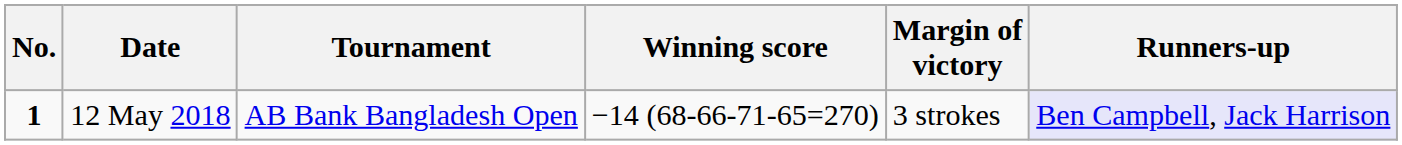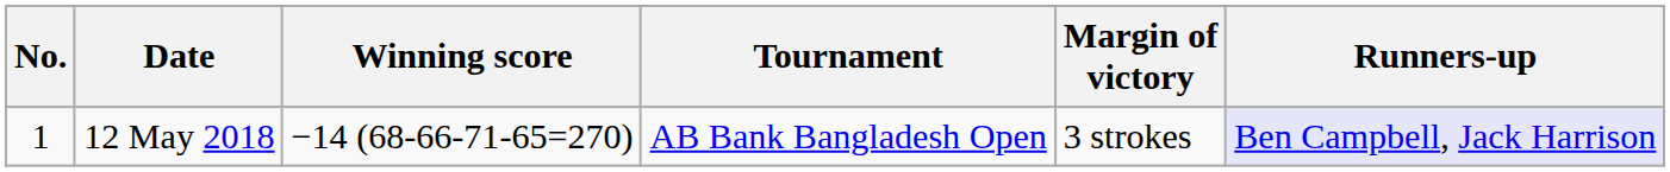columns swapped: Tournament <-> Winning score
12 May 2018 | No.: bold -> normal
